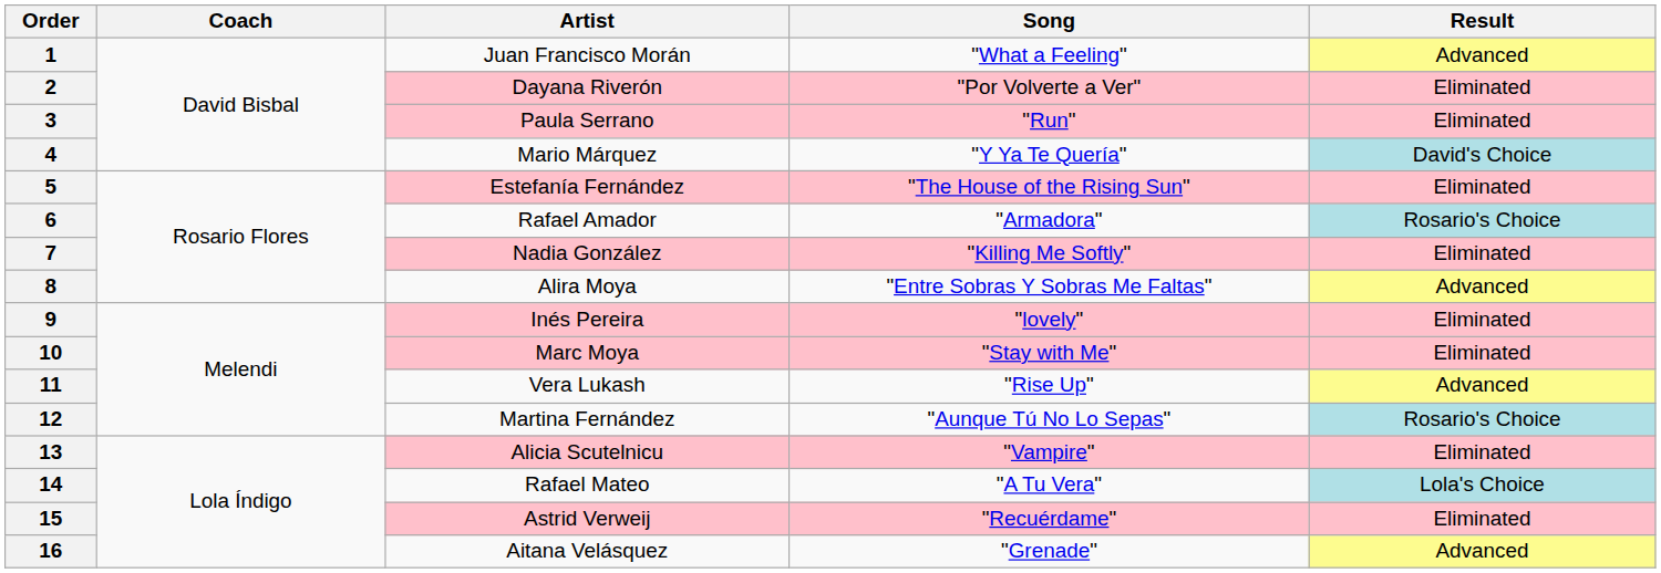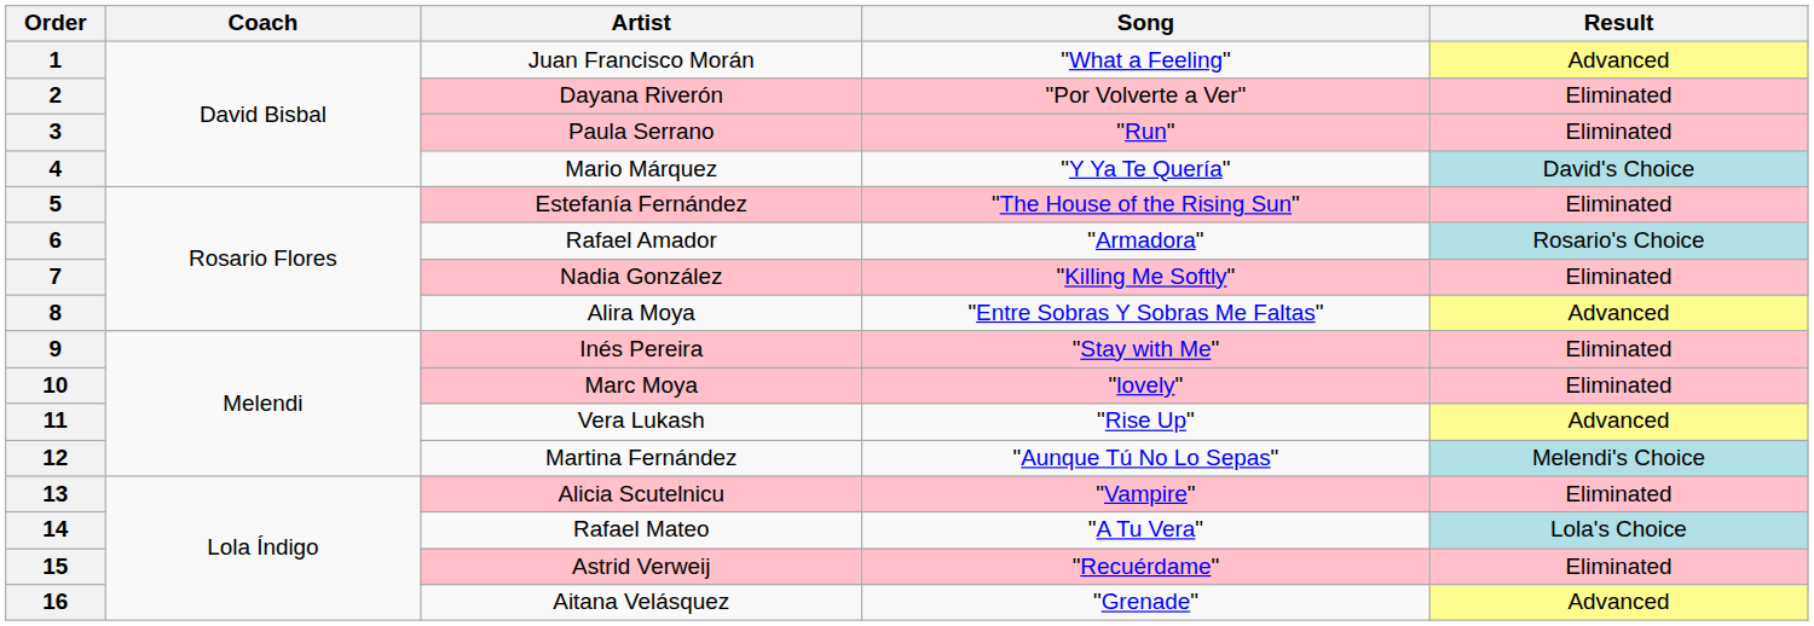9 | Song: "lovely" -> "Stay with Me"
10 | Song: "Stay with Me" -> "lovely"
12 | Result: Rosario's Choice -> Melendi's Choice
